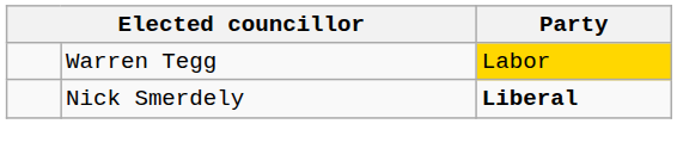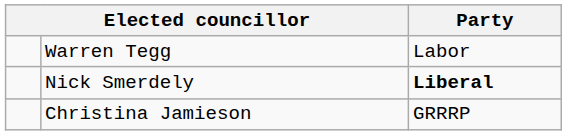Warren Tegg | Party: gold background -> no background
+ row: Christina Jamieson | GRRRP
